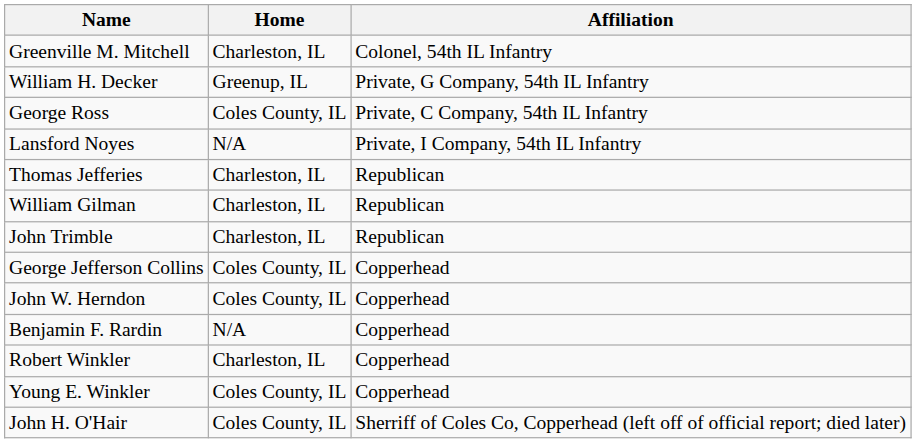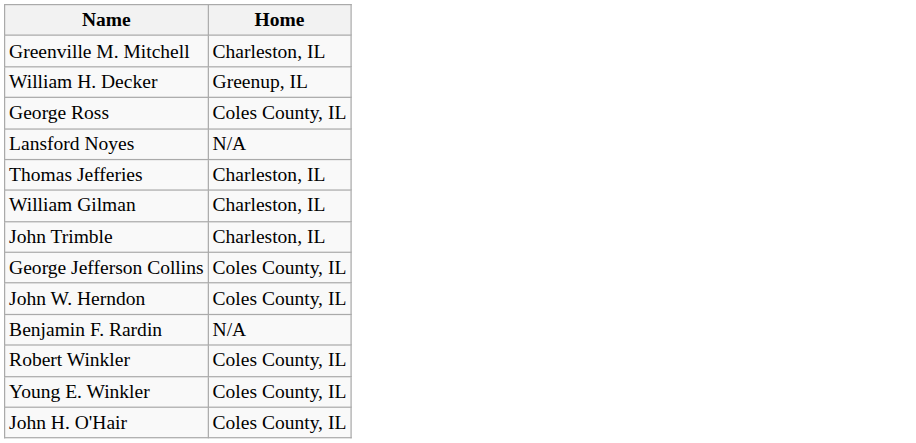- column: Affiliation | Colonel, 54th IL Infantry | Private, G Company, 54th IL Infantry | Private, C Company, 54th IL Infantry | Private, I Company, 54th IL Infantry | Republican | Republican | Republican | Copperhead | Copperhead | Copperhead | Copperhead | Copperhead | Sherriff of Coles Co, Copperhead (left off of official report; died later)
Robert Winkler | Home: Charleston, IL -> Coles County, IL
